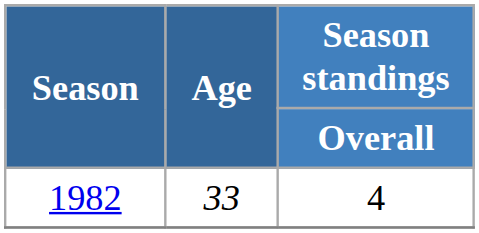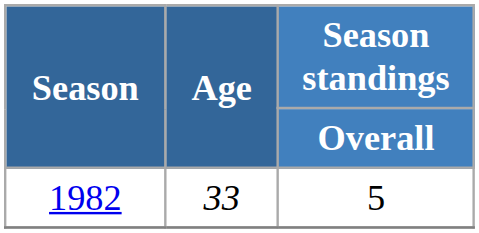1982 | Season standings / Overall: 4 -> 5
